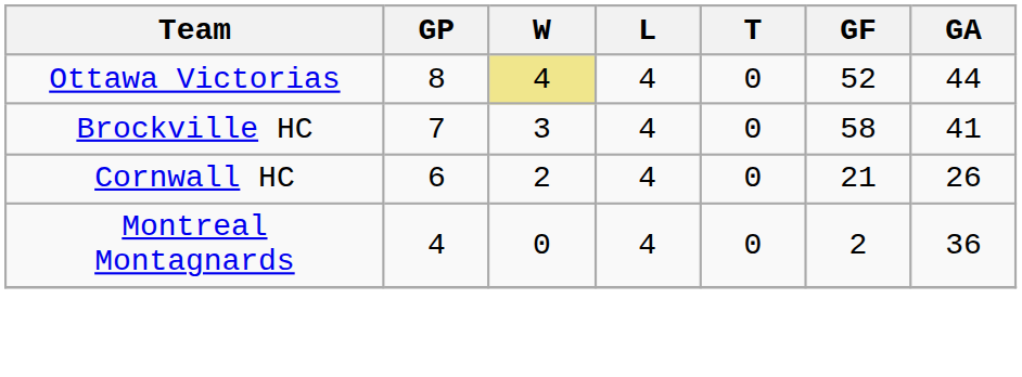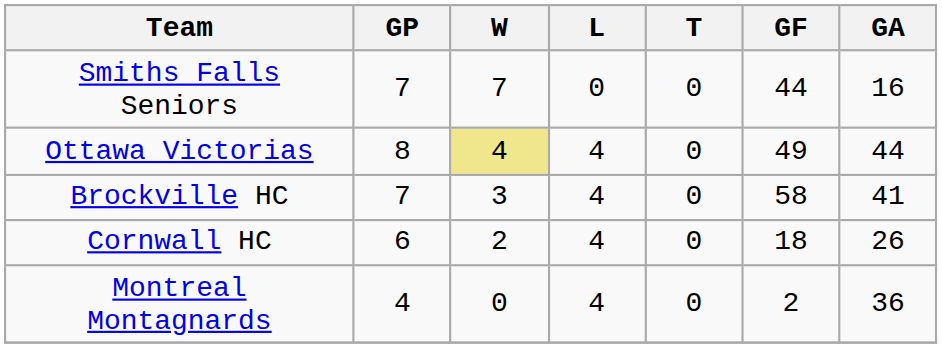+ row: Smiths Falls Seniors | 7 | 7 | 0 | 0 | 44 | 16
Ottawa Victorias | GF: 52 -> 49
Cornwall HC | GF: 21 -> 18
